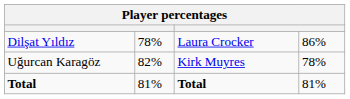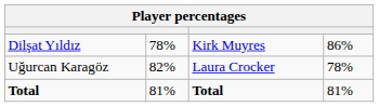Dilşat Yıldız | column 3: Laura Crocker -> Kirk Muyres
Uğurcan Karagöz | column 3: Kirk Muyres -> Laura Crocker
